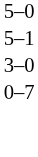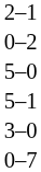+ row: 2–1
+ row: 0–2
